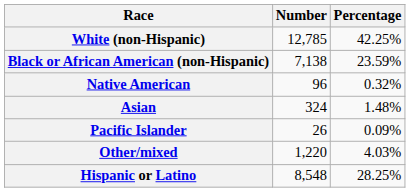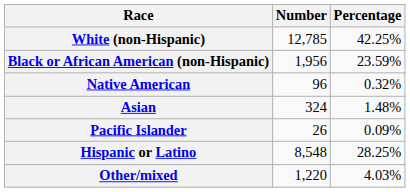Black or African American (non-Hispanic) | Number: 7,138 -> 1,956
rows swapped: Other/mixed <-> Hispanic or Latino
